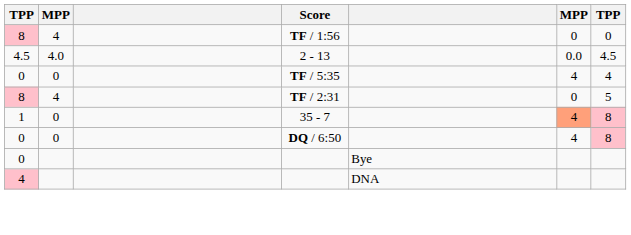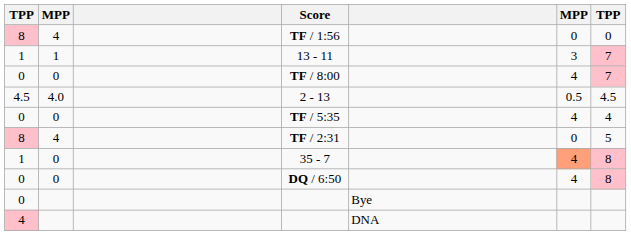+ row: 1 | 1 | 13 - 11 | 3 | 7
+ row: 0 | 0 | TF / 8:00 | 4 | 7
2 - 13 | column 6: 0.0 -> 0.5
